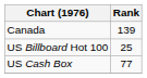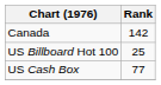Canada | Rank: 139 -> 142
